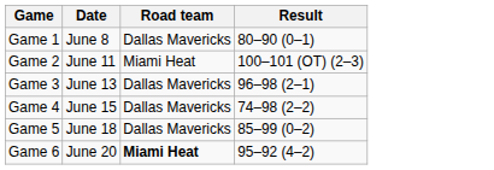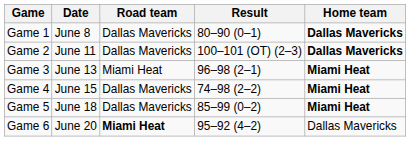+ column: Home team | Dallas Mavericks | Dallas Mavericks | Miami Heat | Miami Heat | Miami Heat | Dallas Mavericks
Game 2 | Road team: Miami Heat -> Dallas Mavericks
Game 3 | Road team: Dallas Mavericks -> Miami Heat
